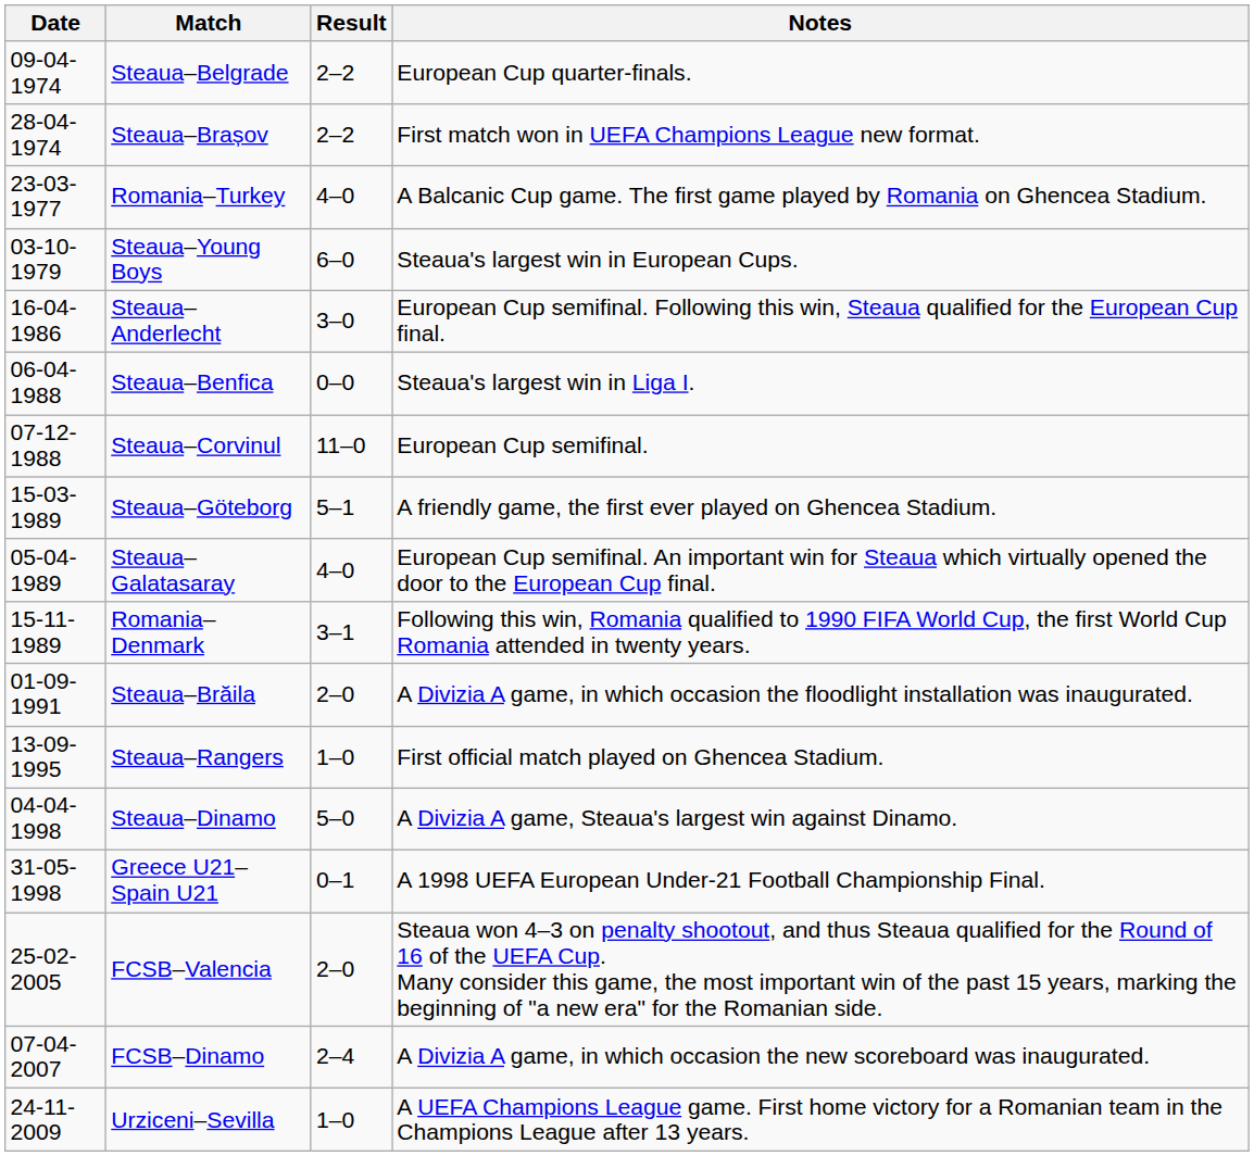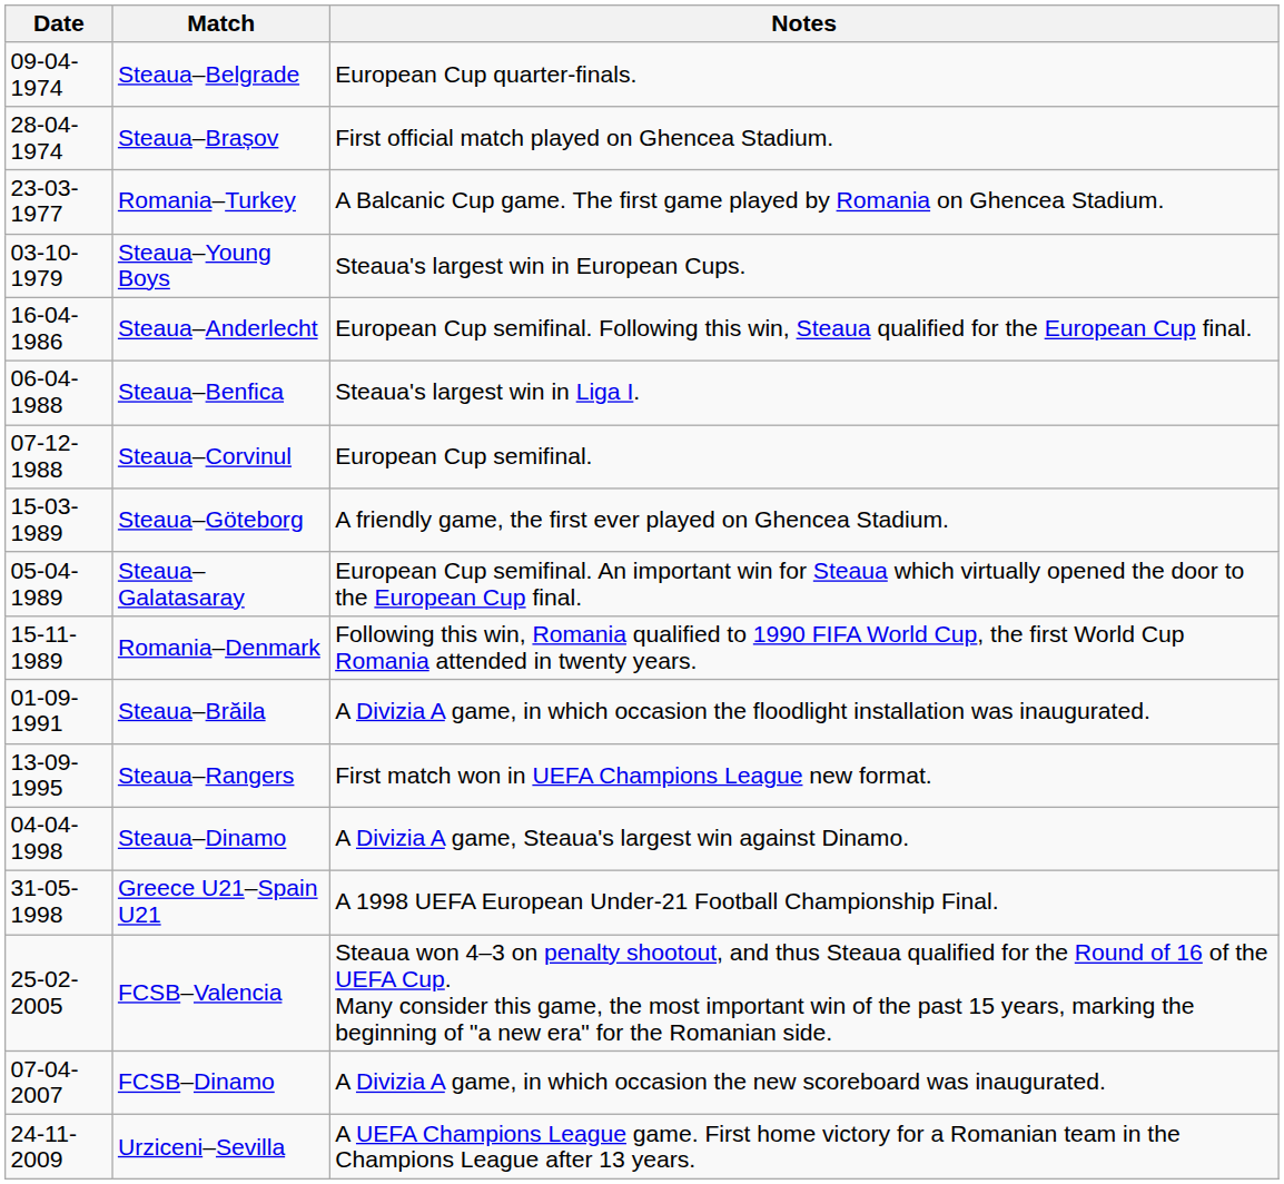- column: Result | 2–2 | 2–2 | 4–0 | 6–0 | 3–0 | 0–0 | 11–0 | 5–1 | 4–0 | 3–1 | 2–0 | 1–0 | 5–0 | 0–1 | 2–0 | 2–4 | 1–0
Steaua–Brașov | Notes: First match won in UEFA Champions League new format. -> First official match played on Ghencea Stadium.
Steaua–Rangers | Notes: First official match played on Ghencea Stadium. -> First match won in UEFA Champions League new format.
